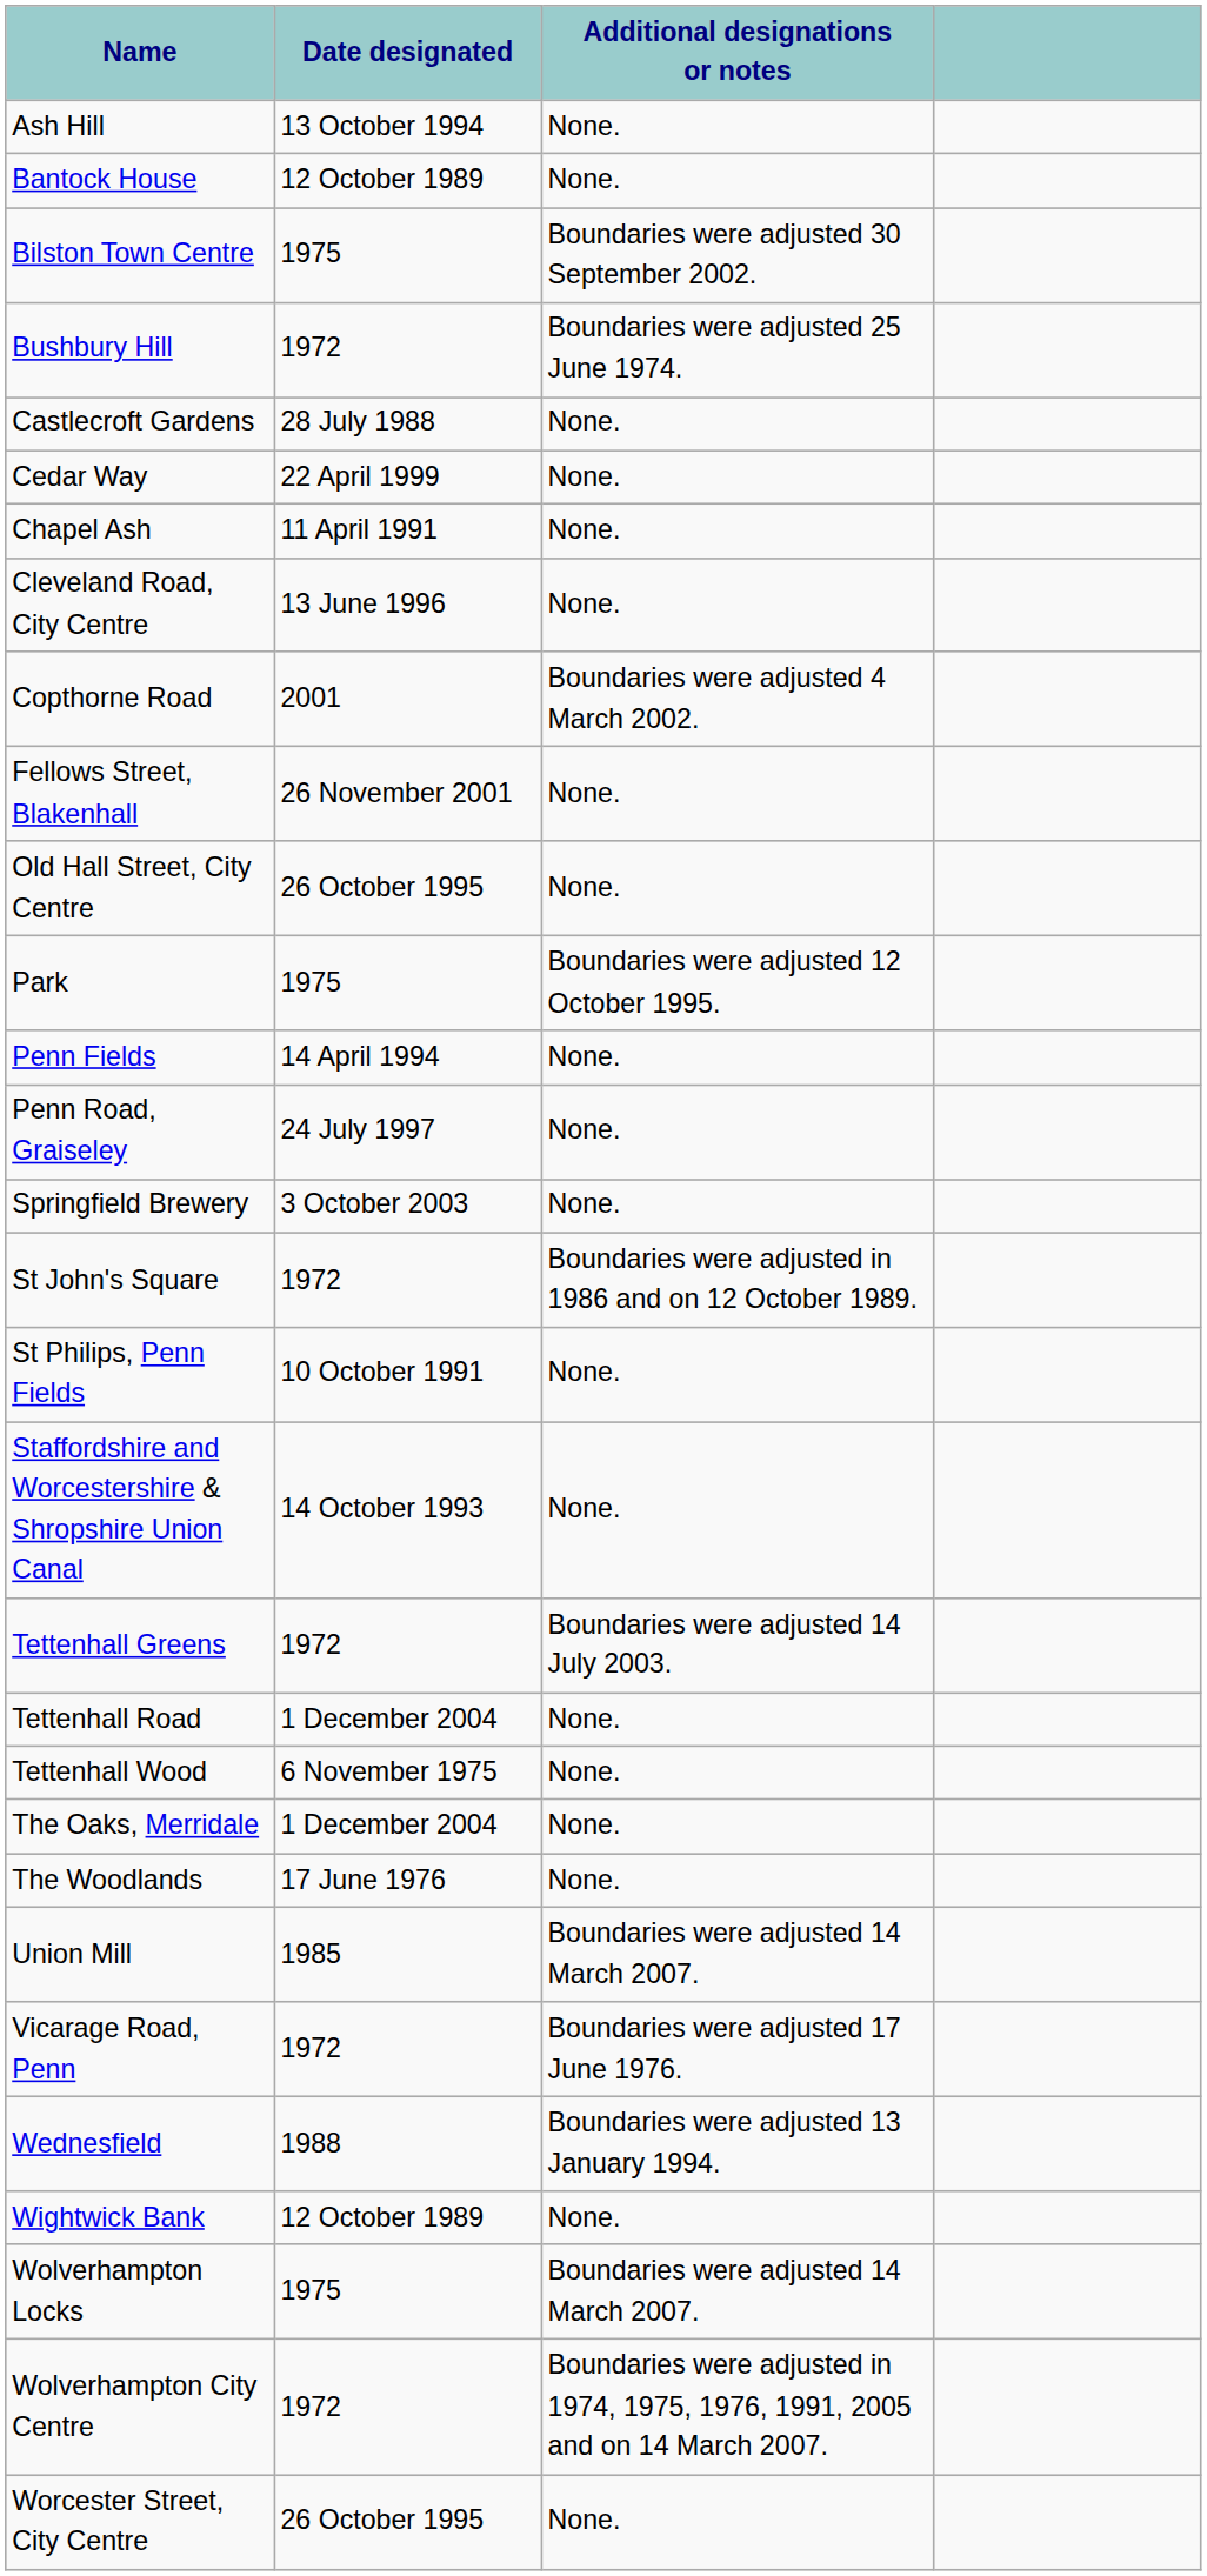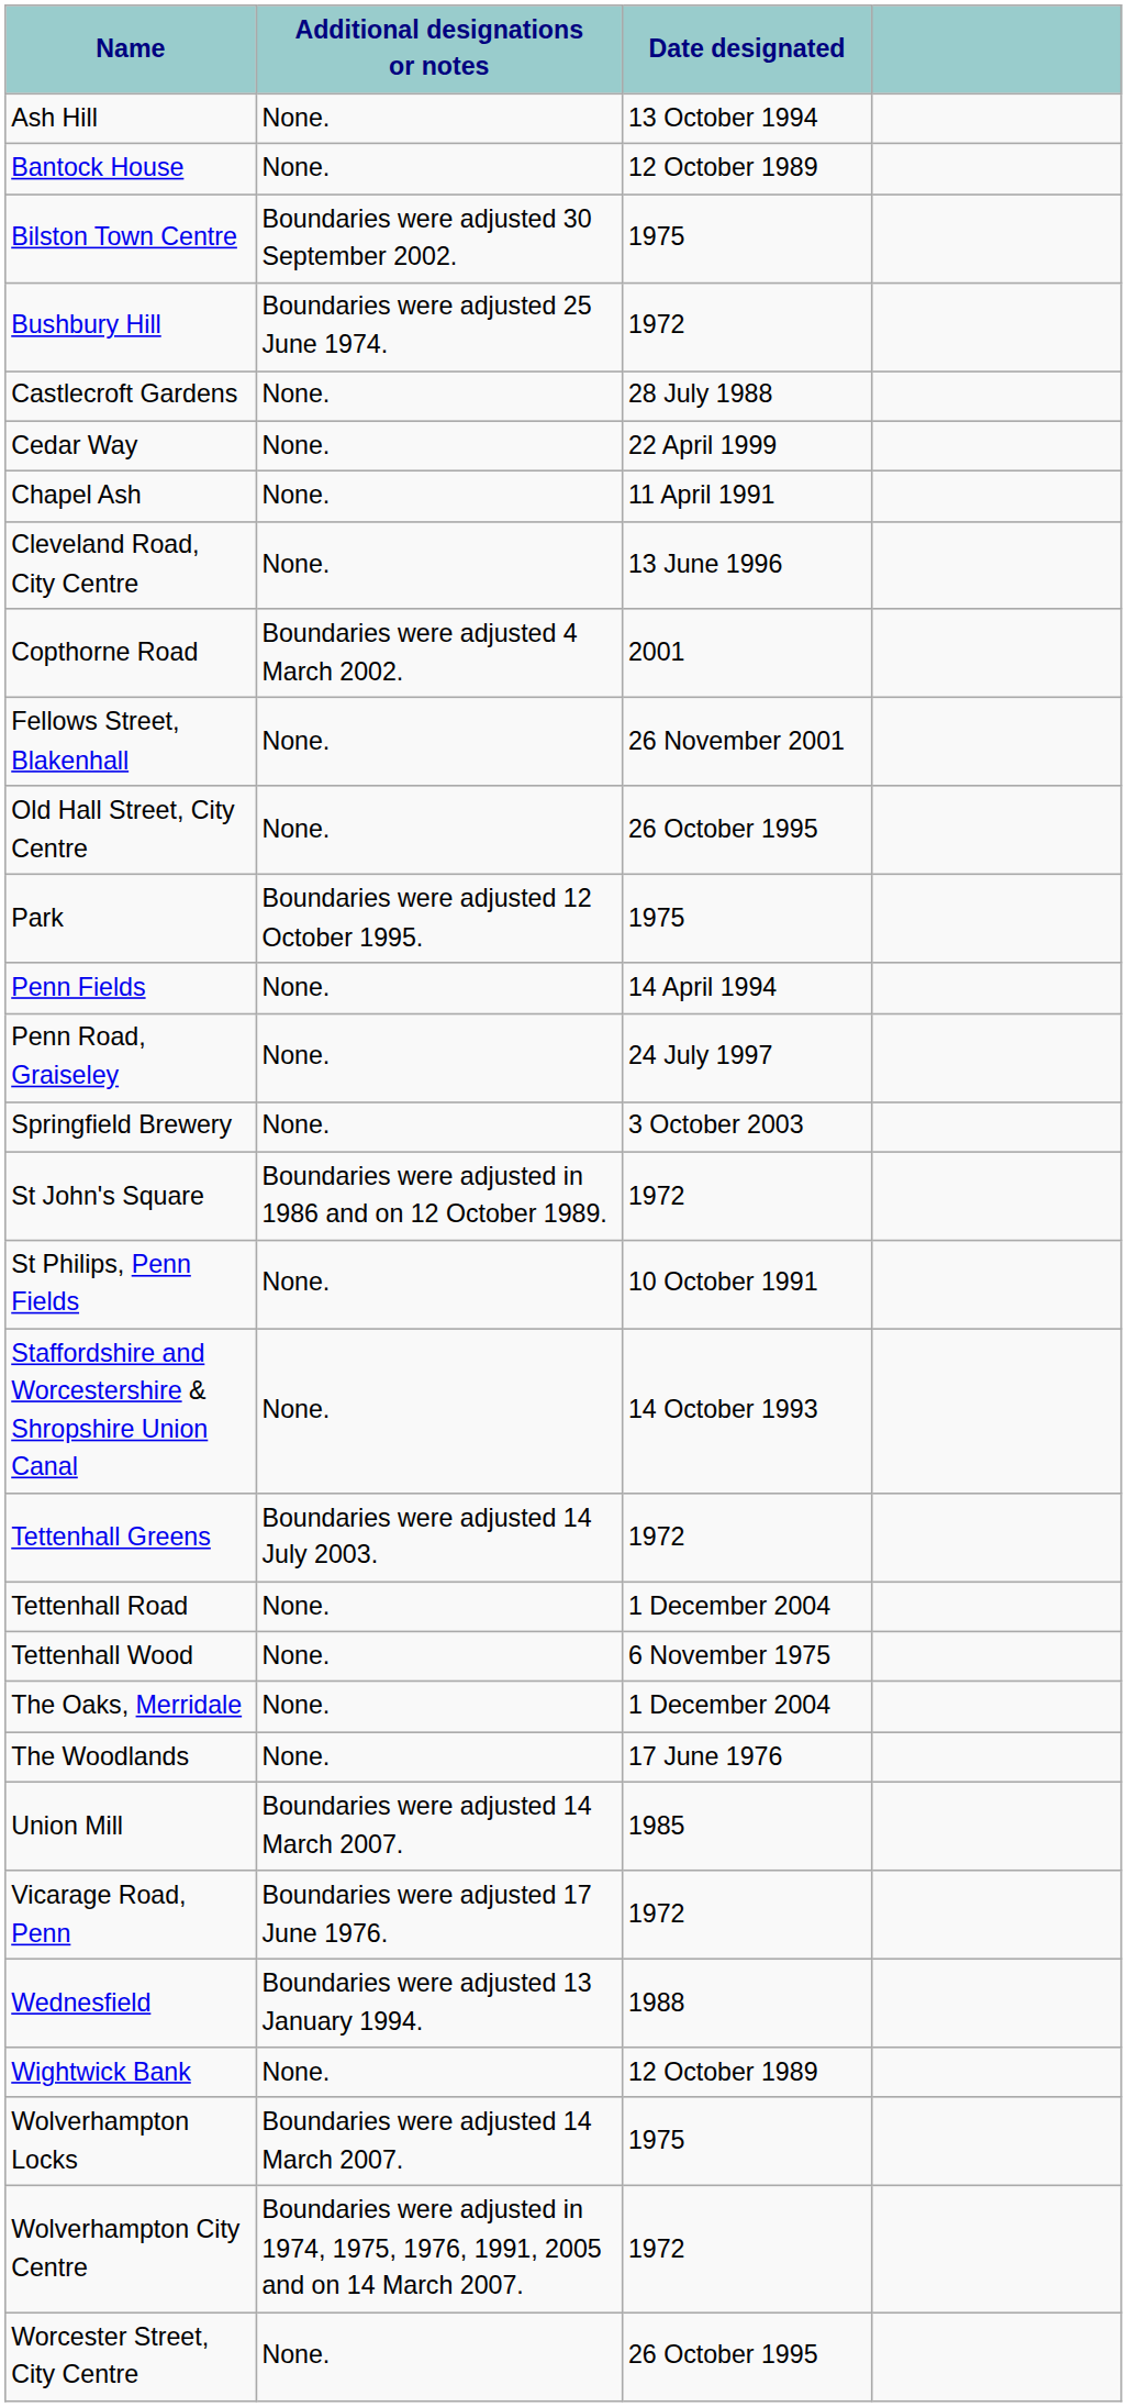columns swapped: Date designated <-> Additional designations or notes
